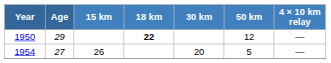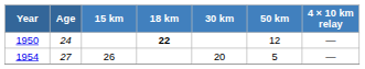1950 | Age: 29 -> 24
